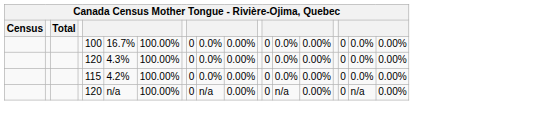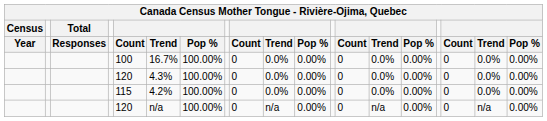+ row: Year | Responses | Count | Trend | Pop % | Count | Trend | Pop % | Count | Trend | Pop % | Count | Trend | Pop %
